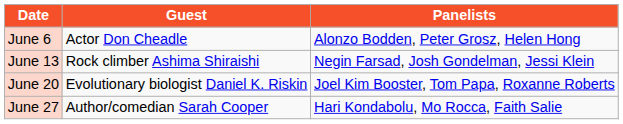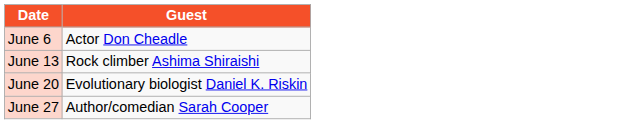- column: Panelists | Alonzo Bodden, Peter Grosz, Helen Hong | Negin Farsad, Josh Gondelman, Jessi Klein | Joel Kim Booster, Tom Papa, Roxanne Roberts | Hari Kondabolu, Mo Rocca, Faith Salie
